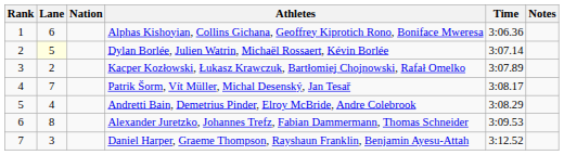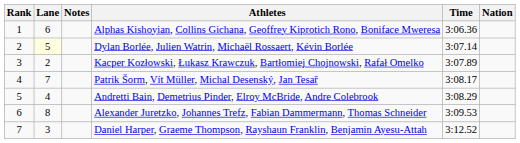columns swapped: Nation <-> Notes
